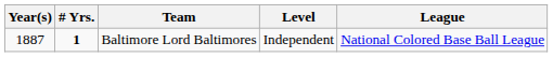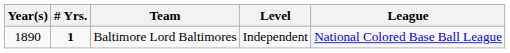Baltimore Lord Baltimores | Year(s): 1887 -> 1890
